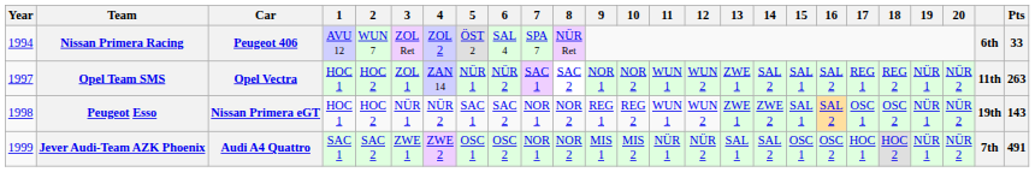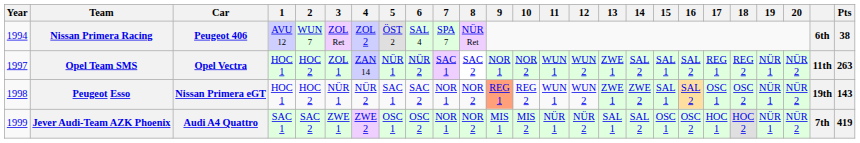Nissan Primera Racing | Pts: 33 -> 38
Peugeot Esso | 9: no background -> lightsalmon background
Jever Audi-Team AZK Phoenix | Pts: 491 -> 419
